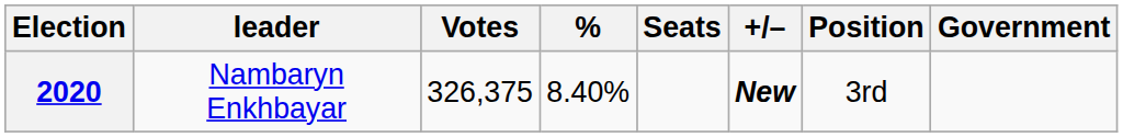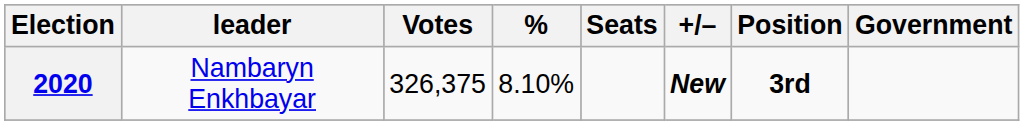2020 | %: 8.40% -> 8.10%
2020 | Position: normal -> bold
